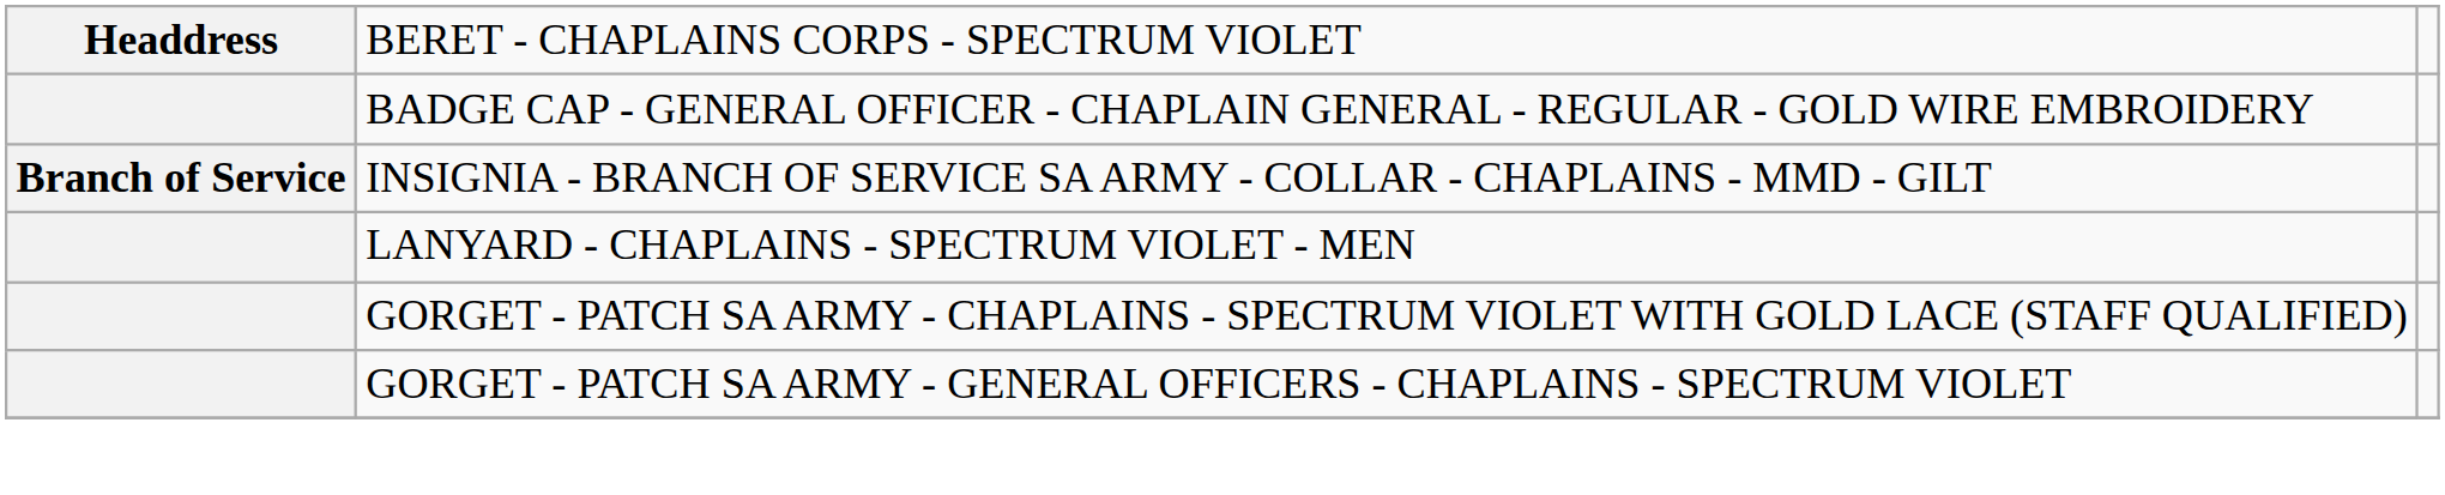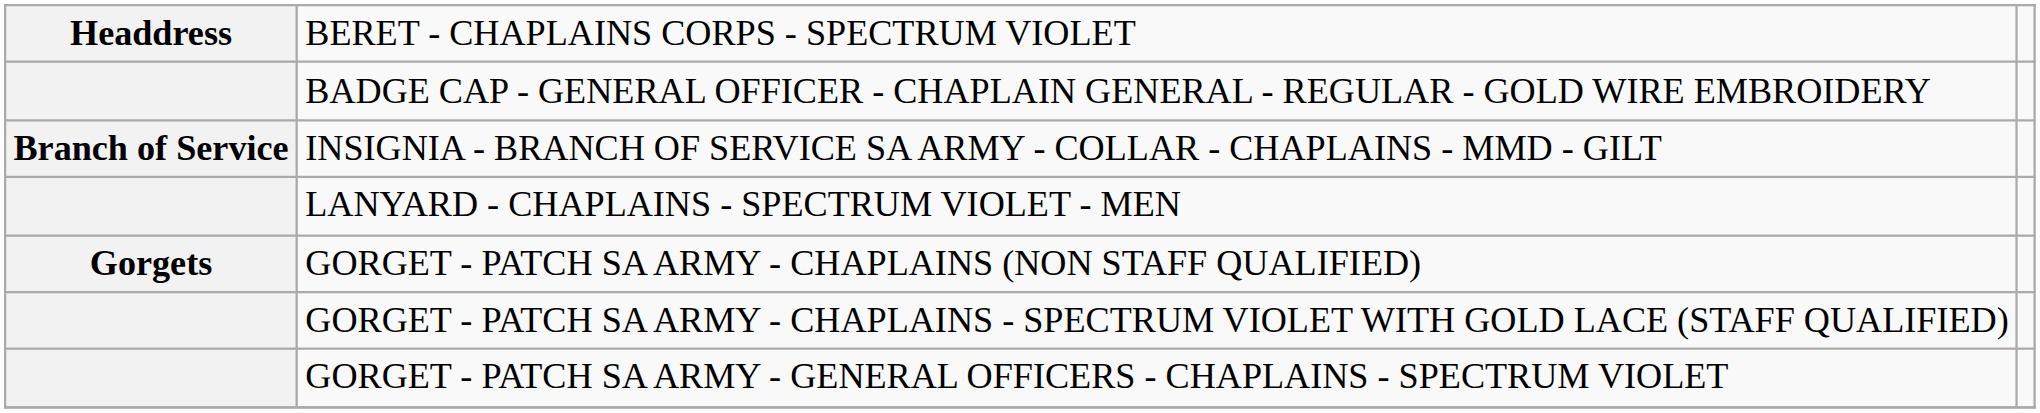+ row: Gorgets | GORGET - PATCH SA ARMY - CHAPLAINS (NON STAFF QUALIFIED)
